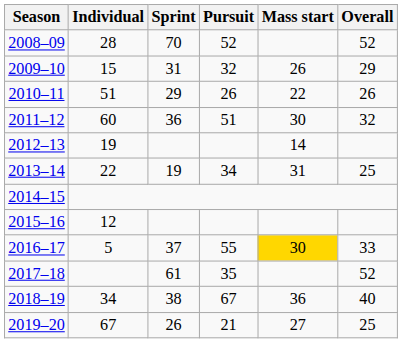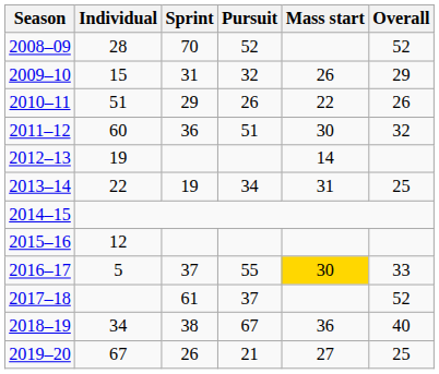2017–18 | Pursuit: 35 -> 37
